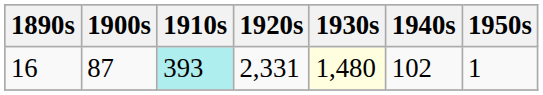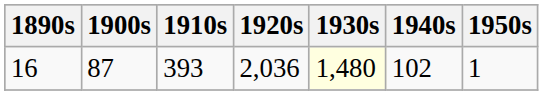16 | 1910s: paleturquoise background -> no background
16 | 1920s: 2,331 -> 2,036
